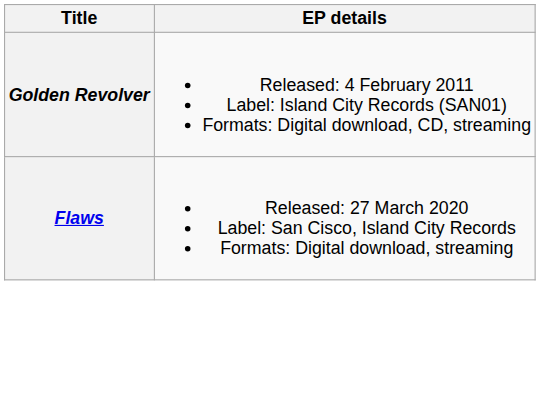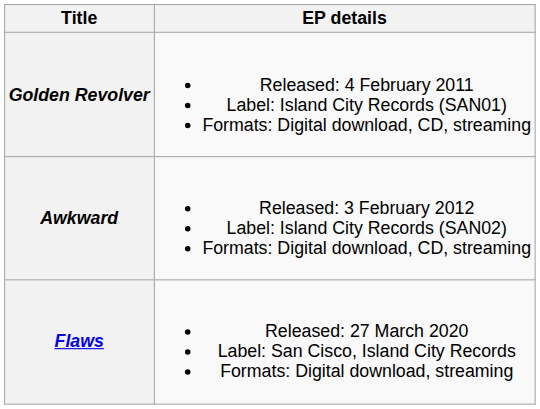+ row: Awkward | Released: 3 February 2012 Label: Island City Records (SAN02) Formats: Digital download, CD, streaming
